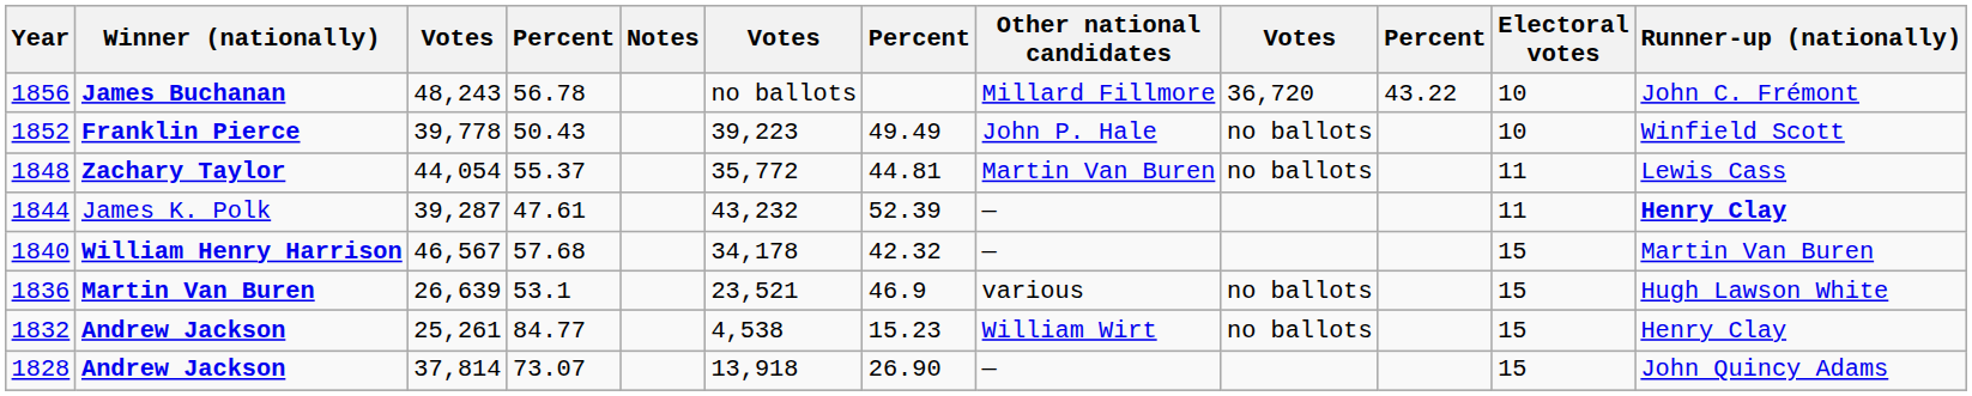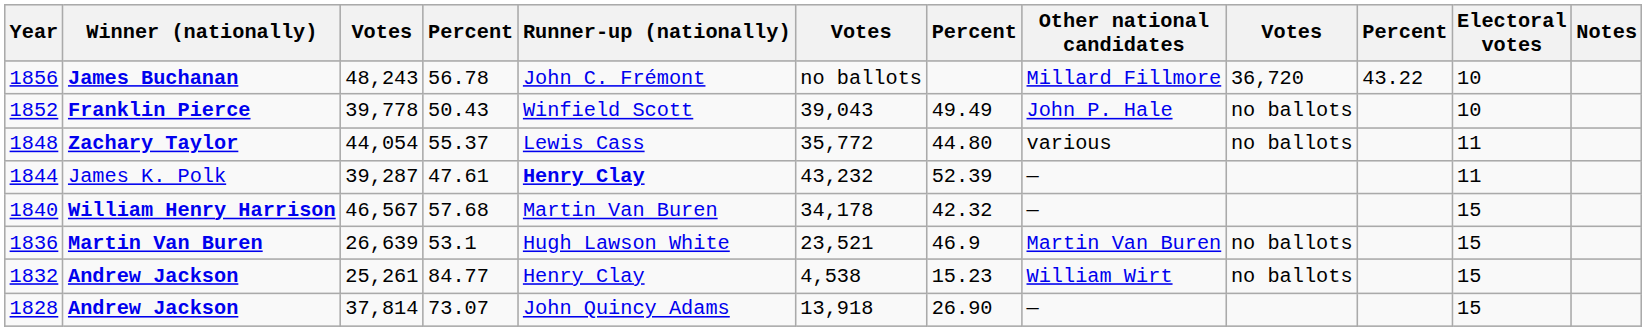columns swapped: Runner-up (nationally) <-> Notes
1852 | column 6: 39,223 -> 39,043
1848 | column 7: 44.81 -> 44.80
1848 | Other national candidates: Martin Van Buren -> various
1836 | Other national candidates: various -> Martin Van Buren
